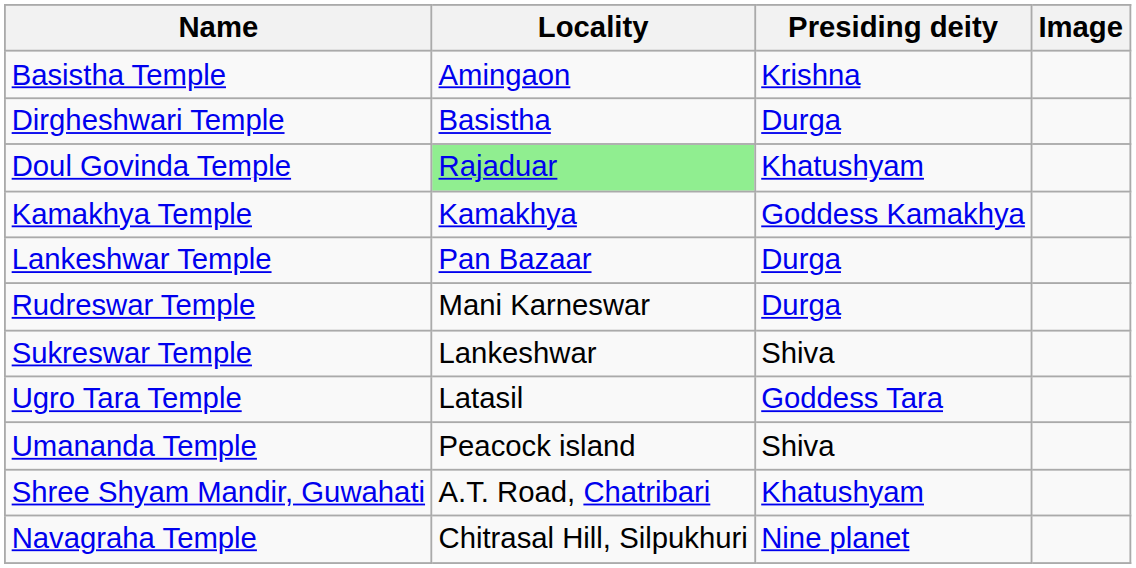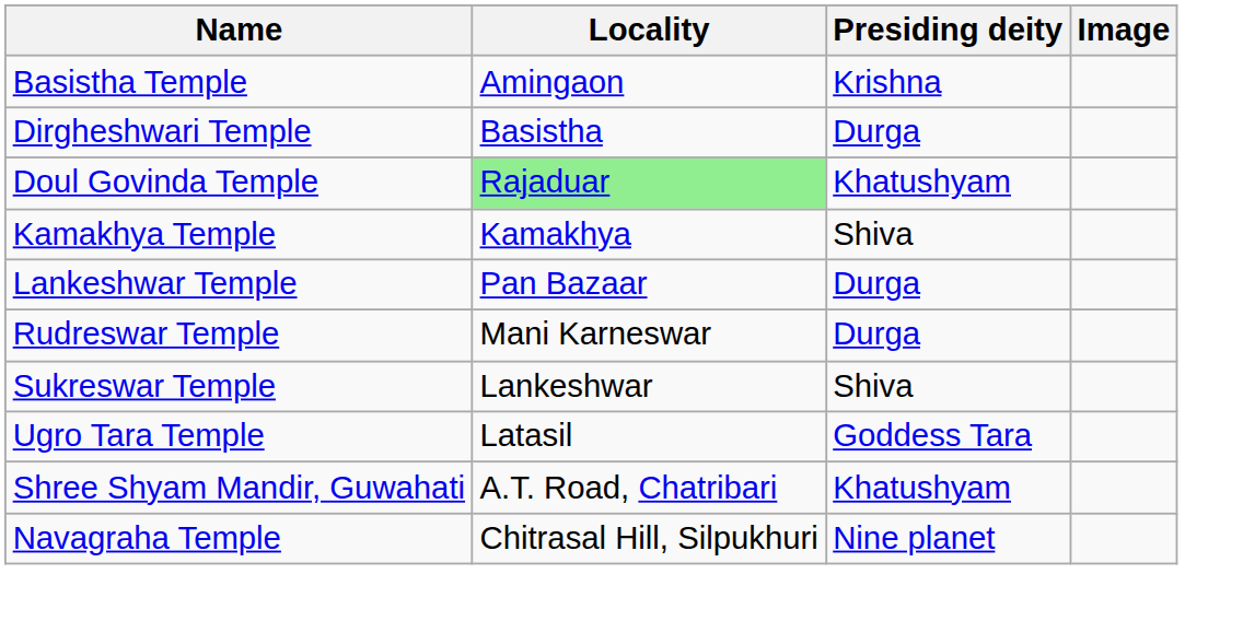Kamakhya Temple | Presiding deity: Goddess Kamakhya -> Shiva
- row: Umananda Temple | Peacock island | Shiva
